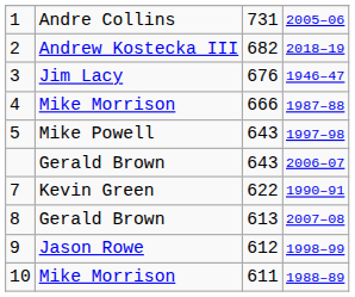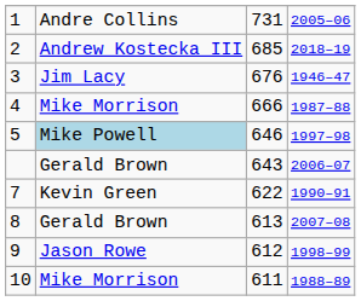2 | column 3: 682 -> 685
5 | column 2: no background -> lightblue background
5 | column 3: 643 -> 646
